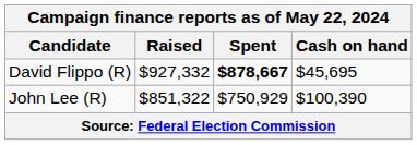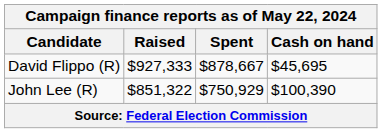David Flippo (R) | Raised: $927,332 -> $927,333
David Flippo (R) | Spent: bold -> normal
